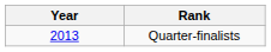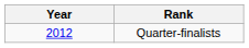Quarter-finalists | Year: 2013 -> 2012
